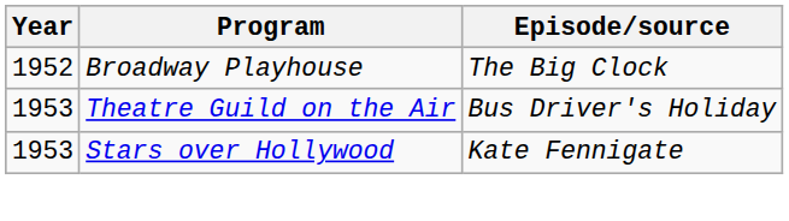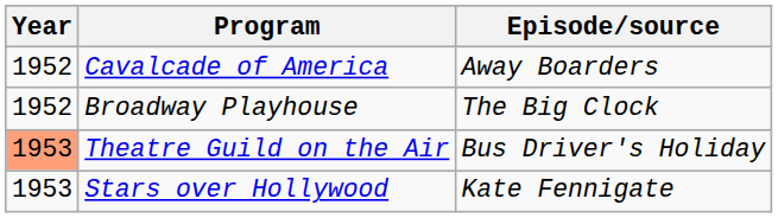+ row: 1952 | Cavalcade of America | Away Boarders
Theatre Guild on the Air | Year: no background -> lightsalmon background
